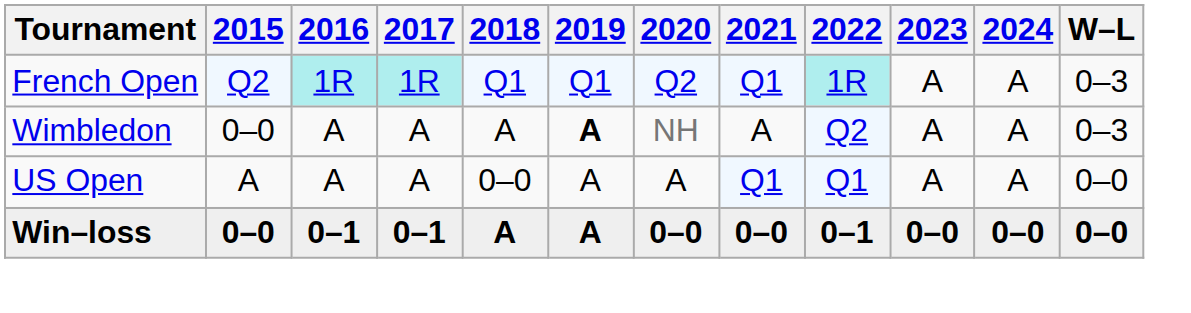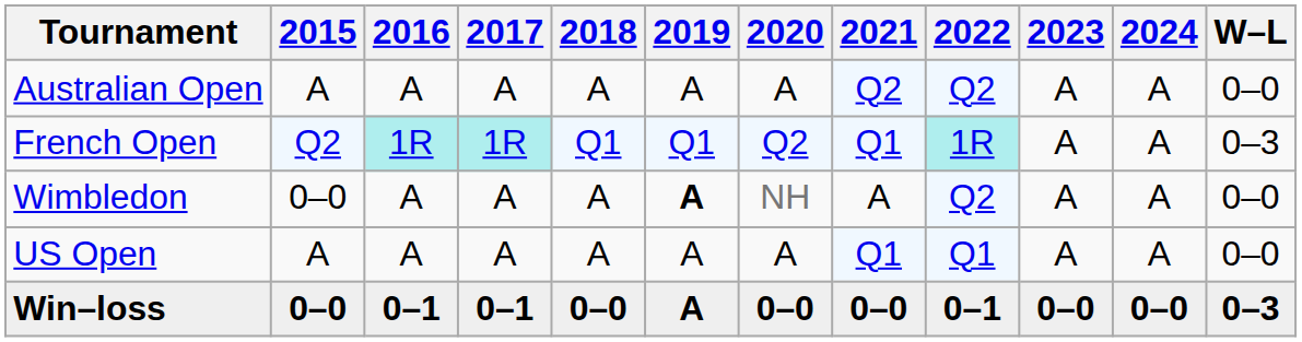+ row: Australian Open | A | A | A | A | A | A | Q2 | Q2 | A | A | 0–0
Wimbledon | W–L: 0–3 -> 0–0
US Open | 2018: 0–0 -> A
Win–loss | 2018: A -> 0–0
Win–loss | W–L: 0–0 -> 0–3
